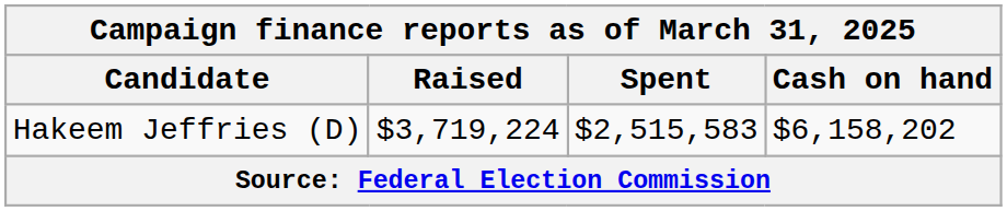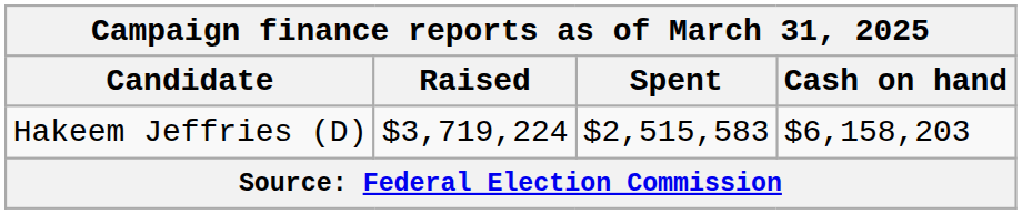Hakeem Jeffries (D) | Cash on hand: $6,158,202 -> $6,158,203
